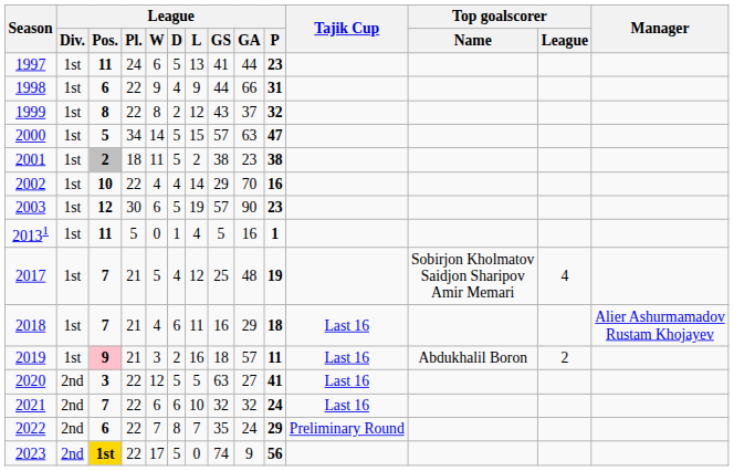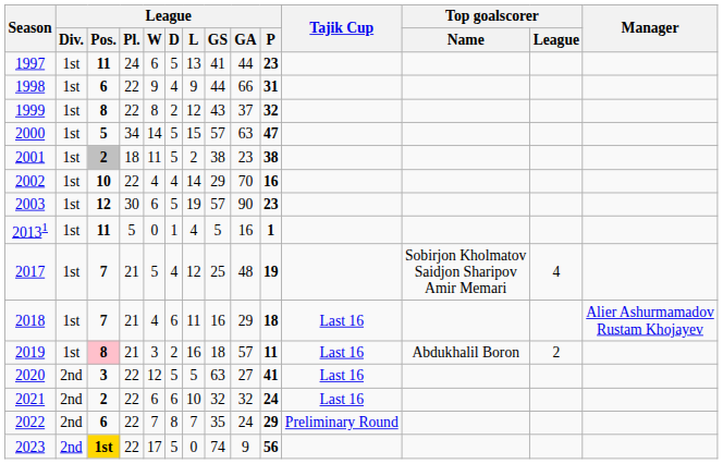2019 | League / Pos.: 9 -> 8
2021 | League / Pos.: 7 -> 2
